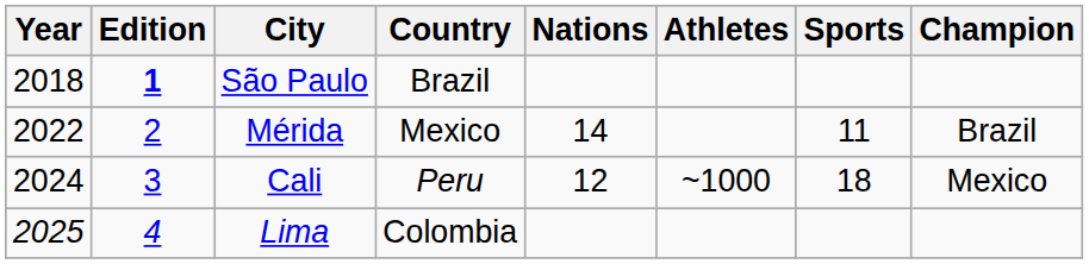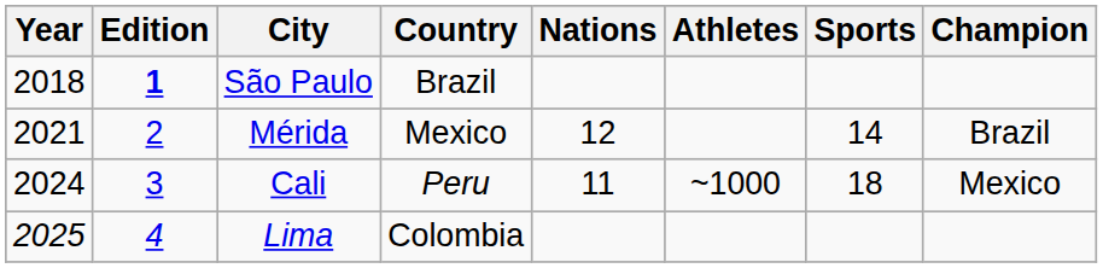Mérida | Year: 2022 -> 2021
Mérida | Nations: 14 -> 12
Mérida | Sports: 11 -> 14
Cali | Nations: 12 -> 11
